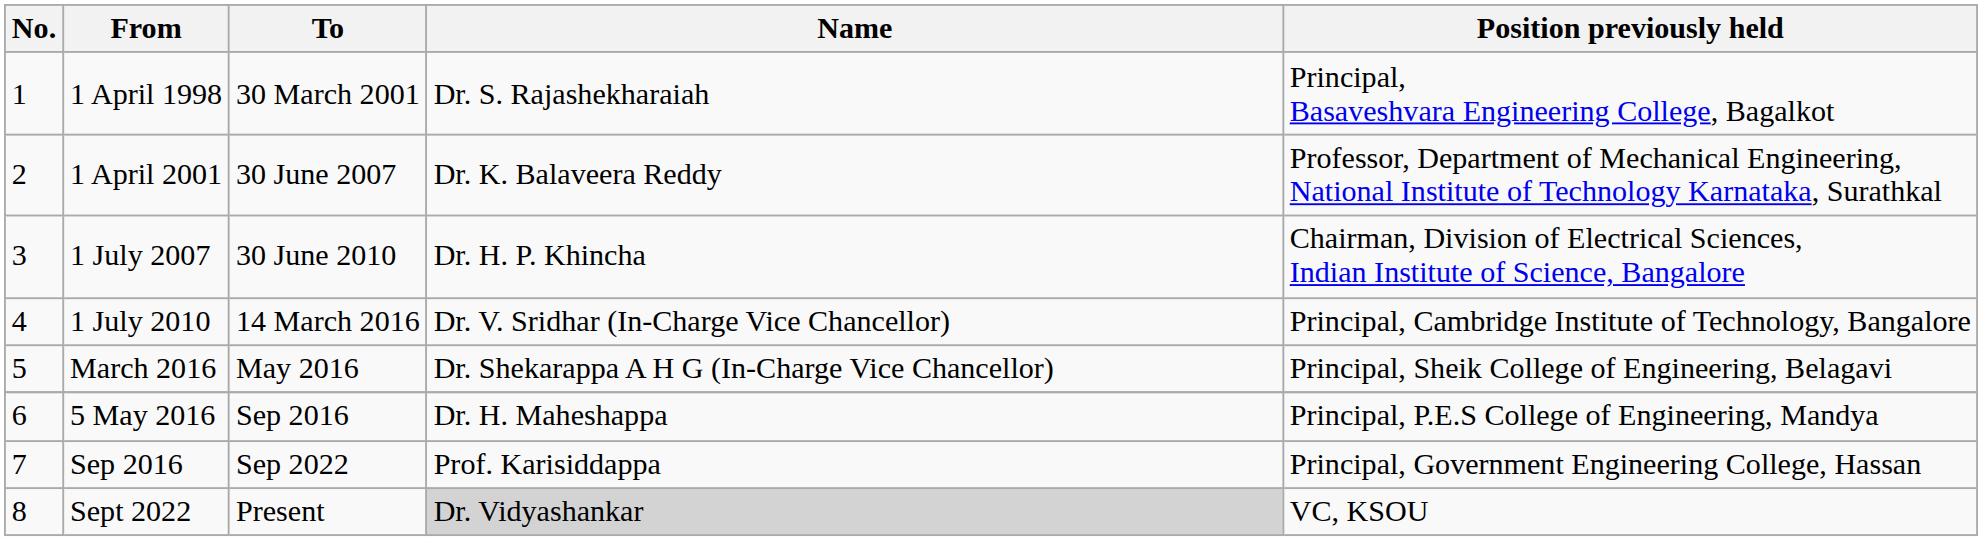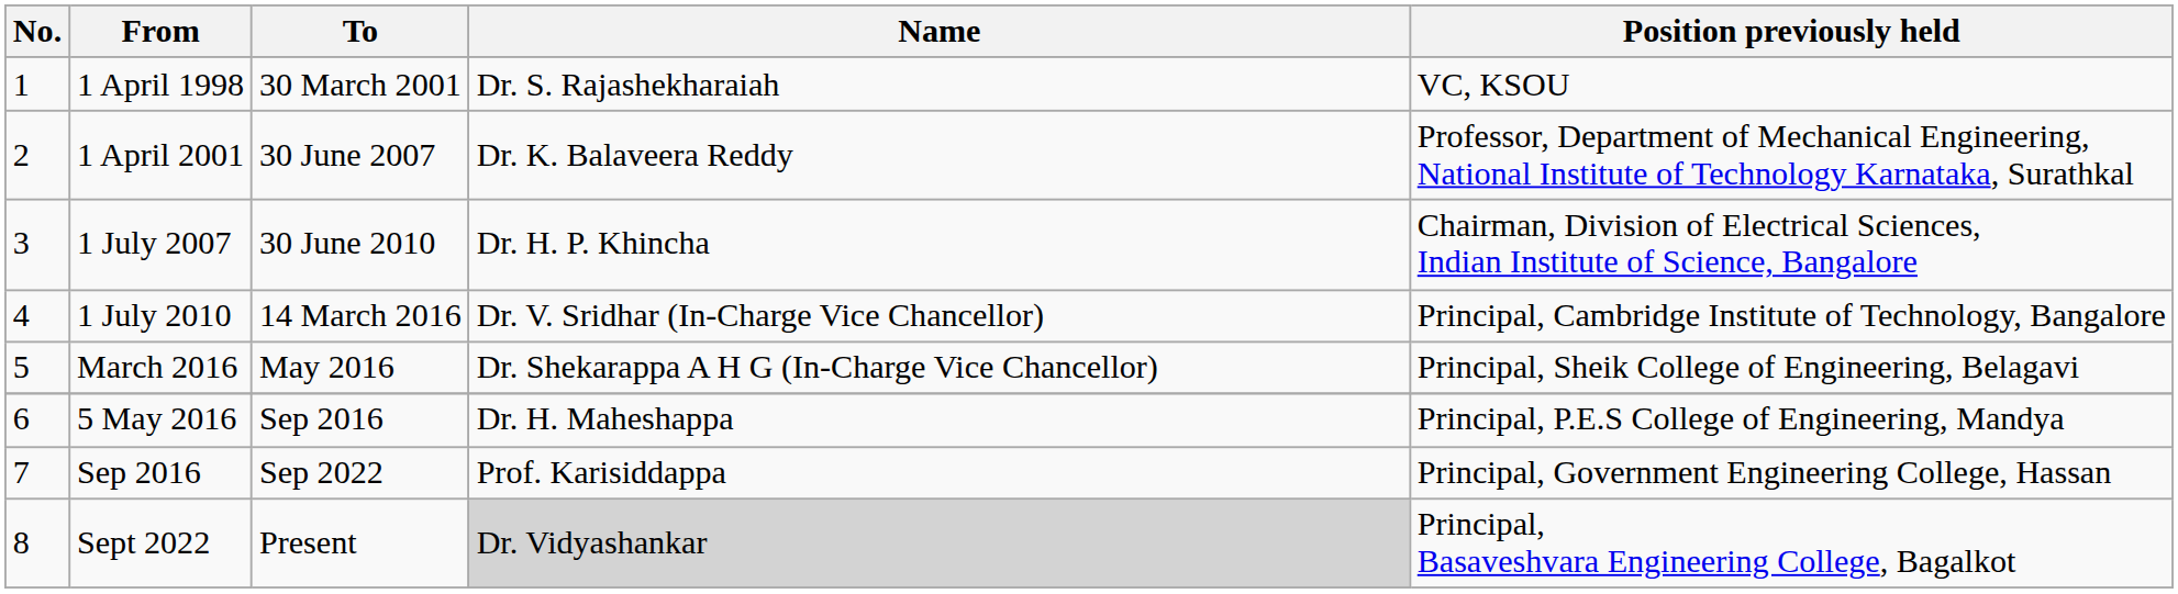1 April 1998 | Position previously held: Principal, Basaveshvara Engineering College, Bagalkot -> VC, KSOU
Sept 2022 | Position previously held: VC, KSOU -> Principal, Basaveshvara Engineering College, Bagalkot
